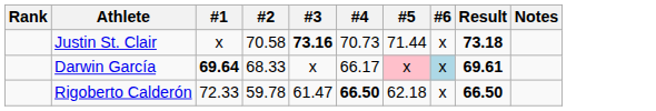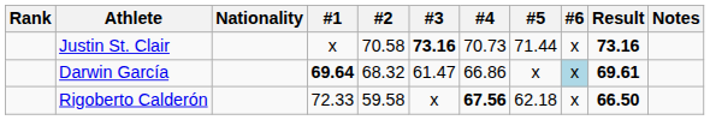+ column: Nationality
Justin St. Clair | Result: 73.18 -> 73.16
Darwin García | #2: 68.33 -> 68.32
Darwin García | #3: x -> 61.47
Darwin García | #4: 66.17 -> 66.86
Darwin García | #5: pink background -> no background
Rigoberto Calderón | #2: 59.78 -> 59.58
Rigoberto Calderón | #3: 61.47 -> x
Rigoberto Calderón | #4: 66.50 -> 67.56
